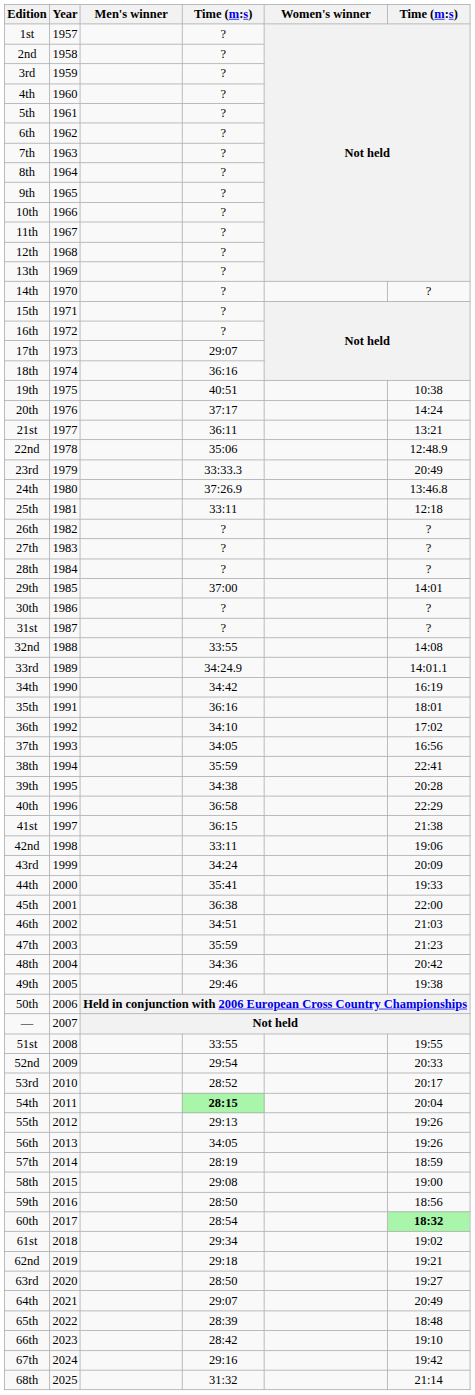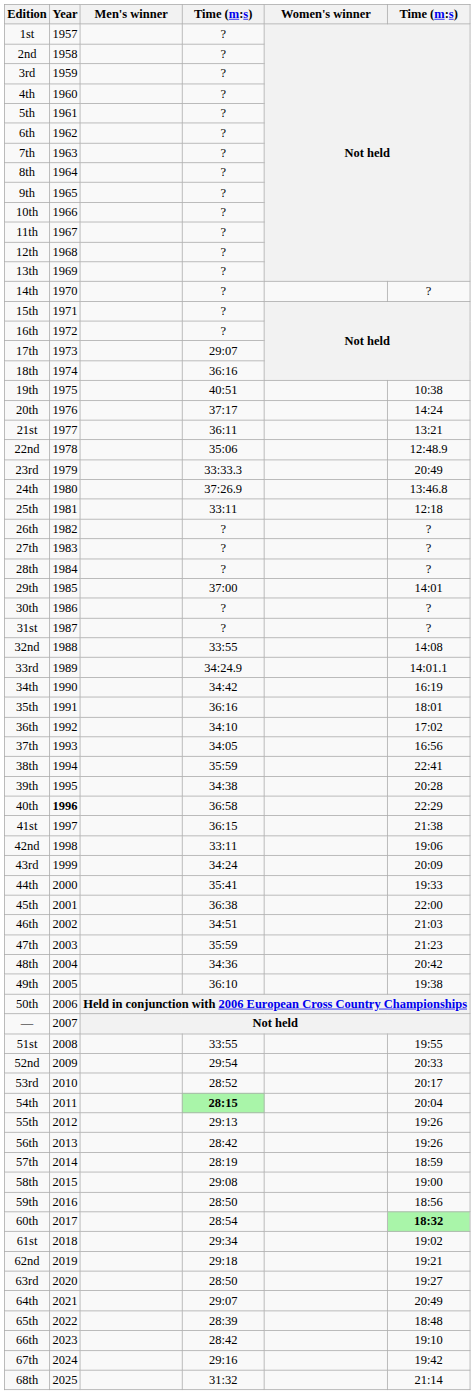40th | Year: normal -> bold
49th | column 4: 29:46 -> 36:10
56th | column 4: 34:05 -> 28:42
